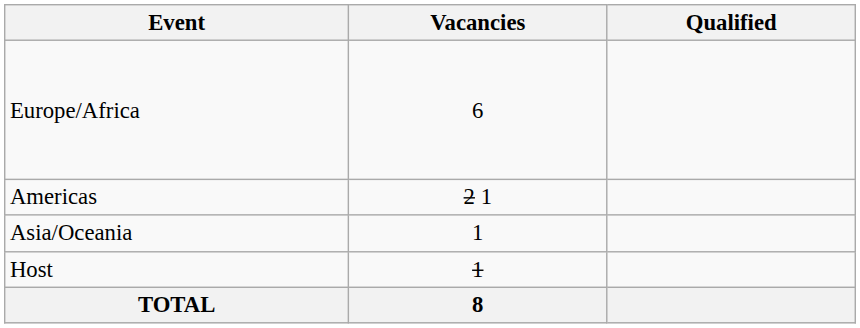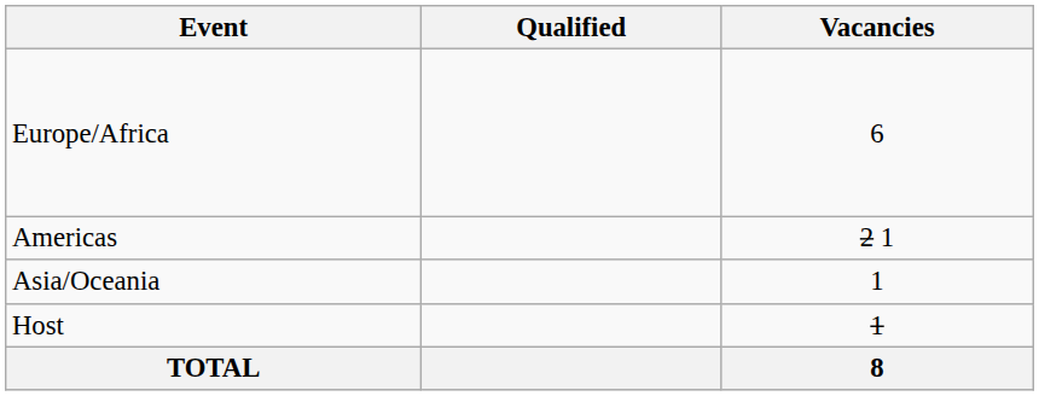columns swapped: Vacancies <-> Qualified
